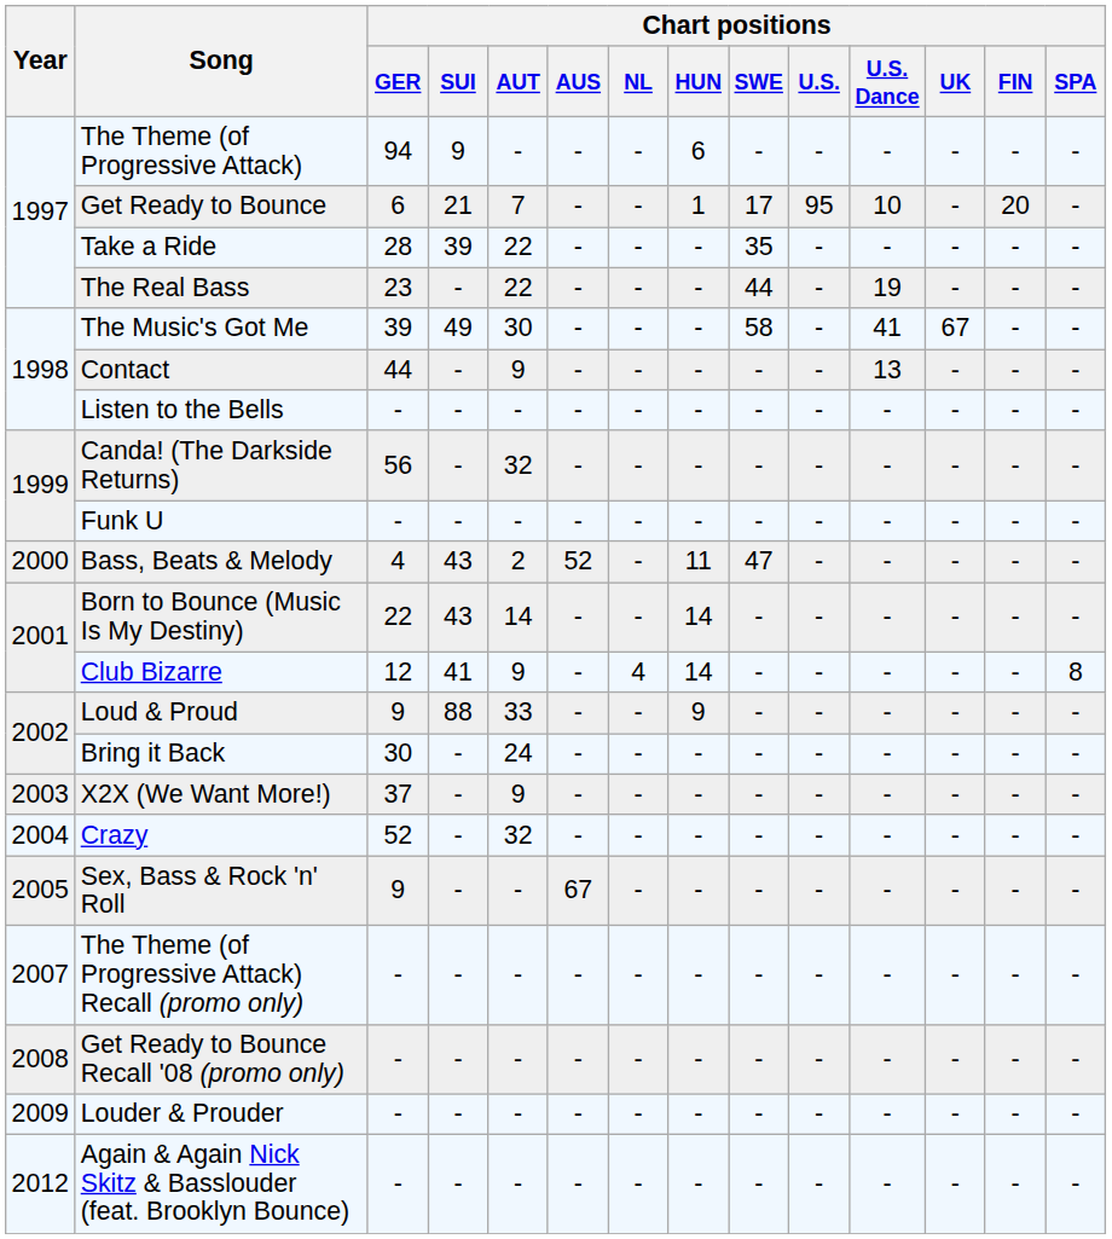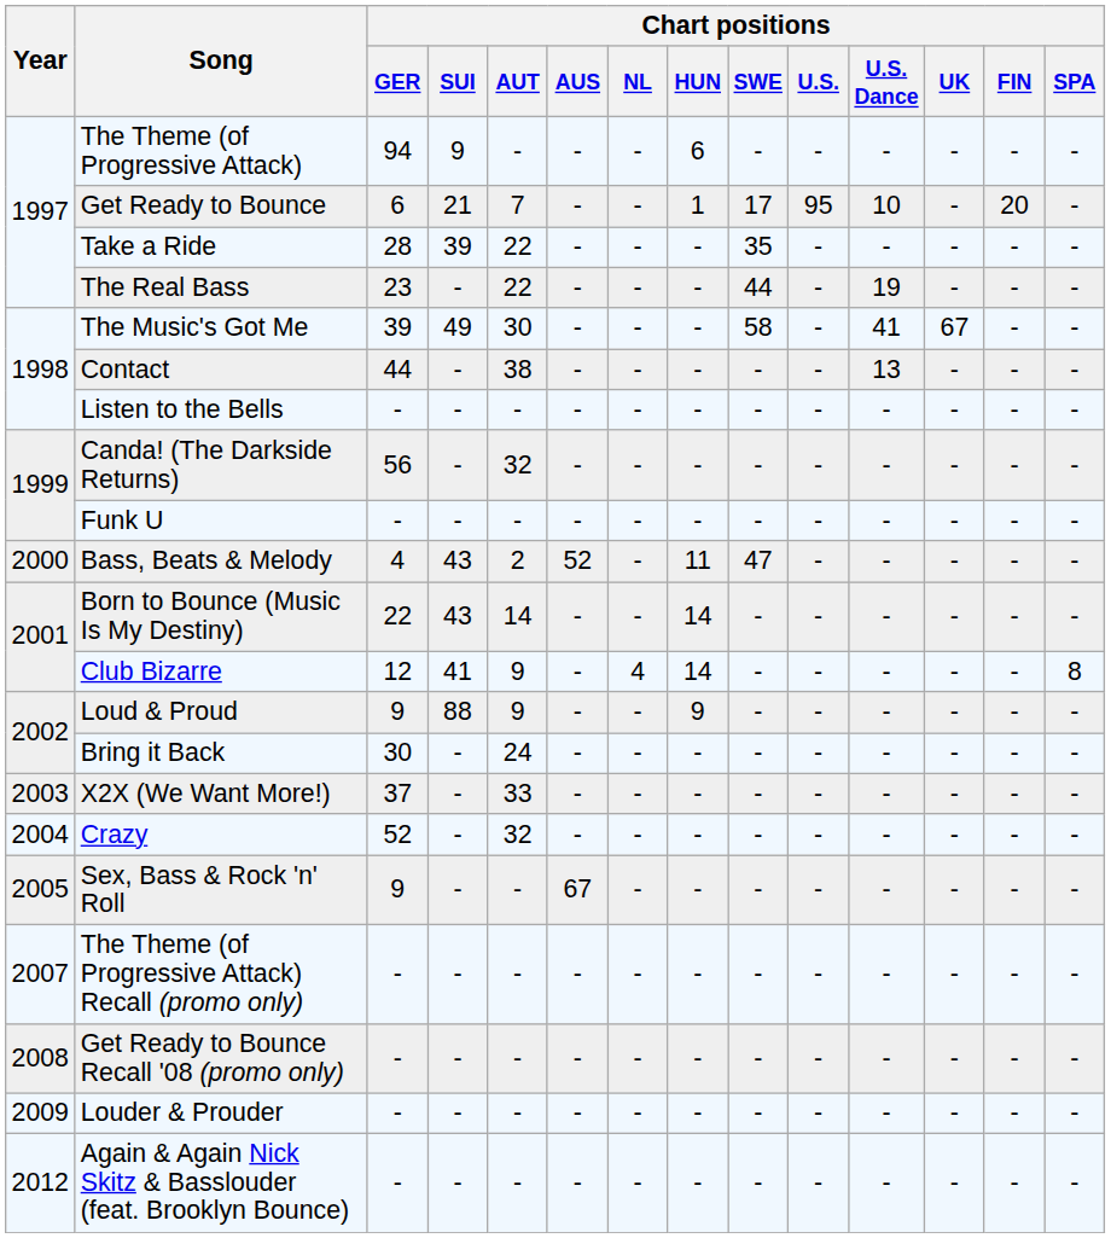Contact | Chart positions / AUT: 9 -> 38
Loud & Proud | Chart positions / AUT: 33 -> 9
X2X (We Want More!) | Chart positions / AUT: 9 -> 33
